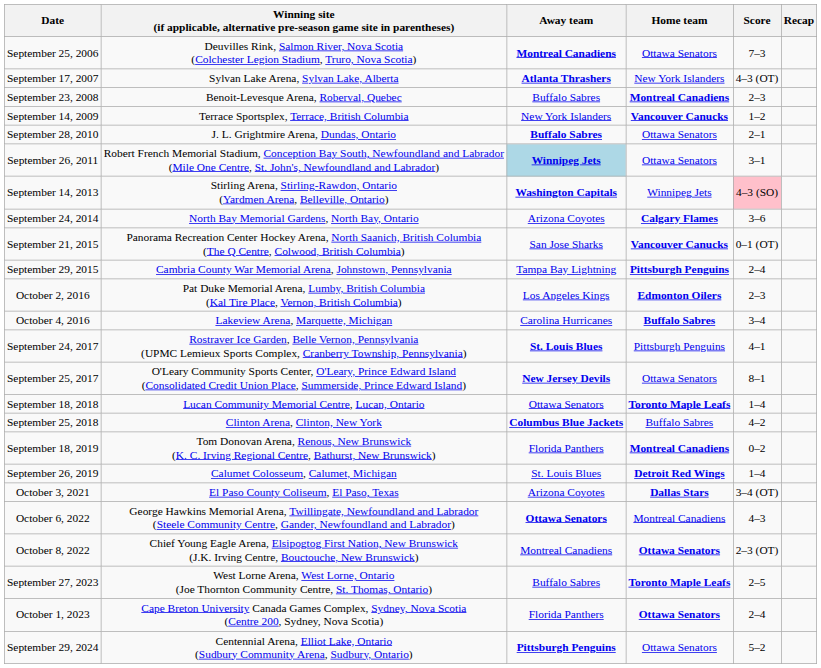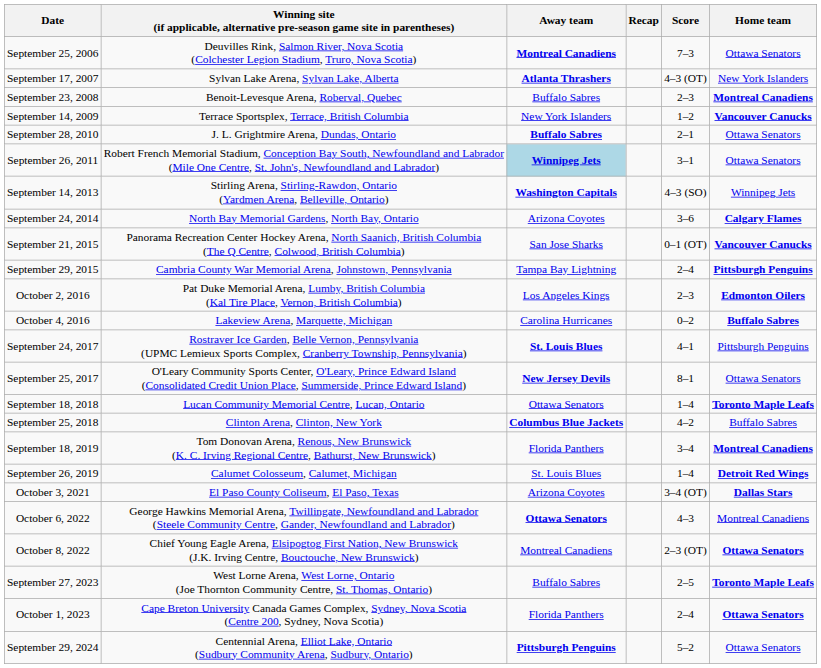columns swapped: Home team <-> Recap
September 14, 2013 | Score: pink background -> no background
October 4, 2016 | Score: 3–4 -> 0–2
September 18, 2019 | Score: 0–2 -> 3–4
